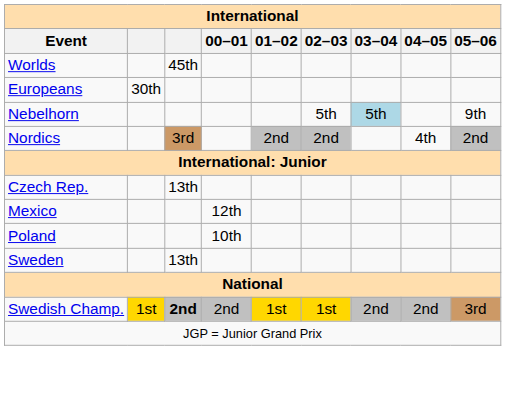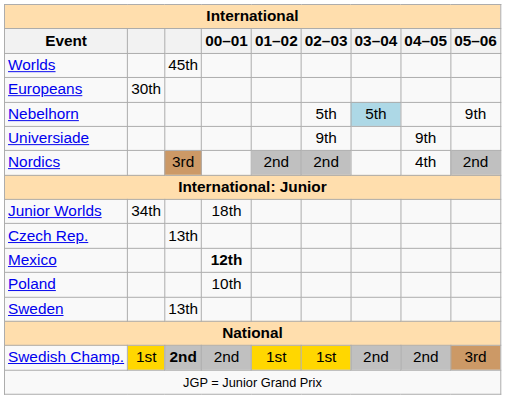+ row: Universiade | 9th | 9th
+ row: Junior Worlds | 34th | 18th
Mexico | 00–01: normal -> bold
